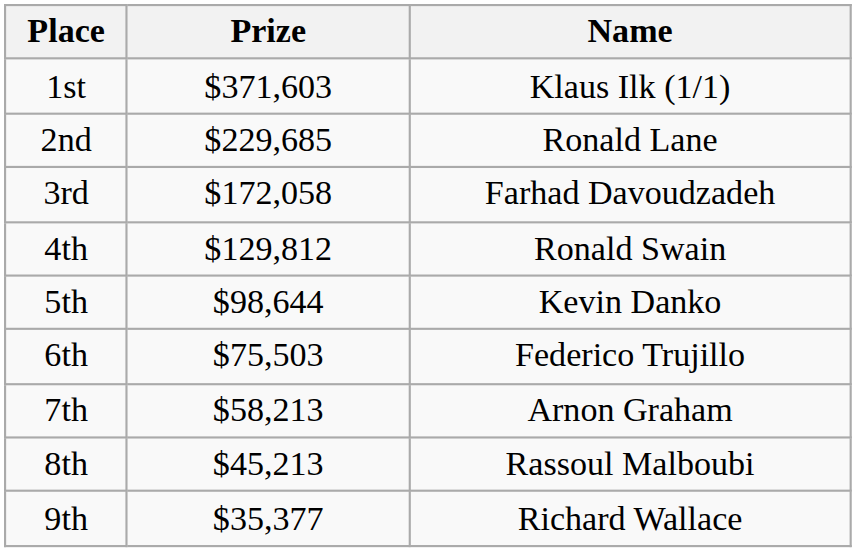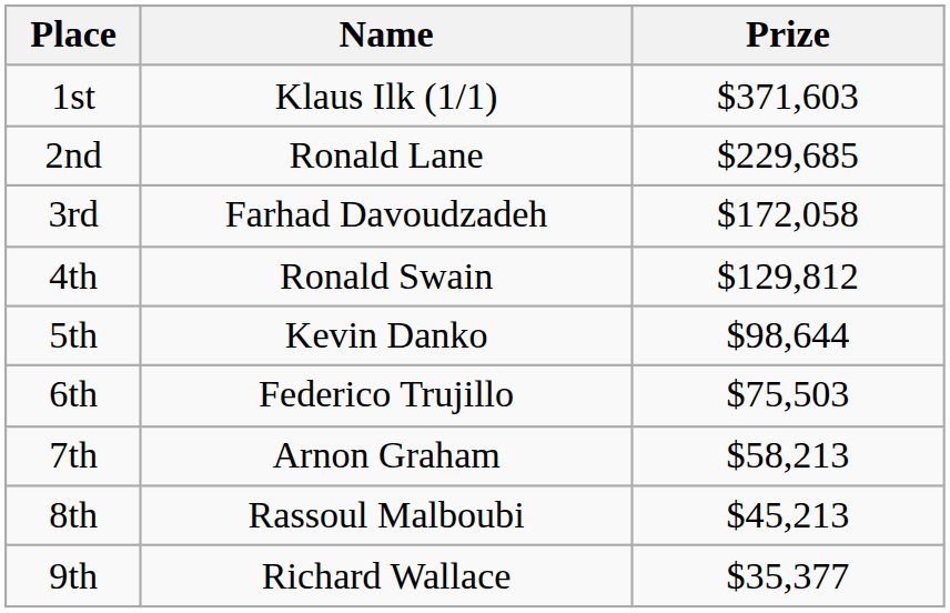columns swapped: Name <-> Prize
